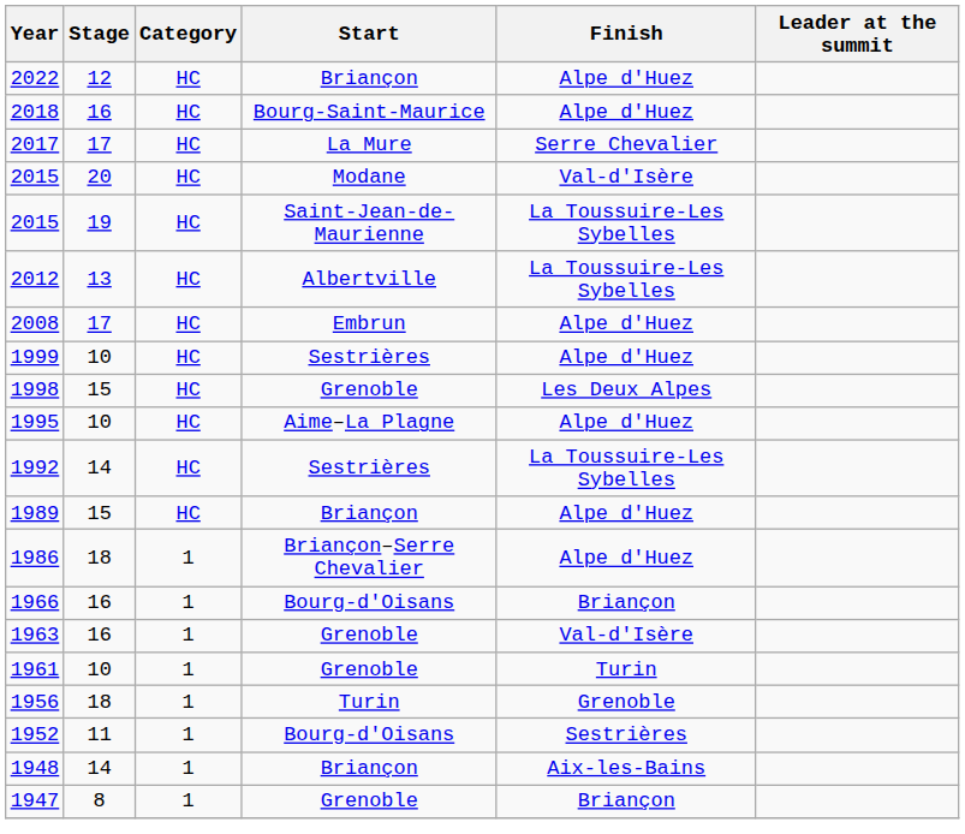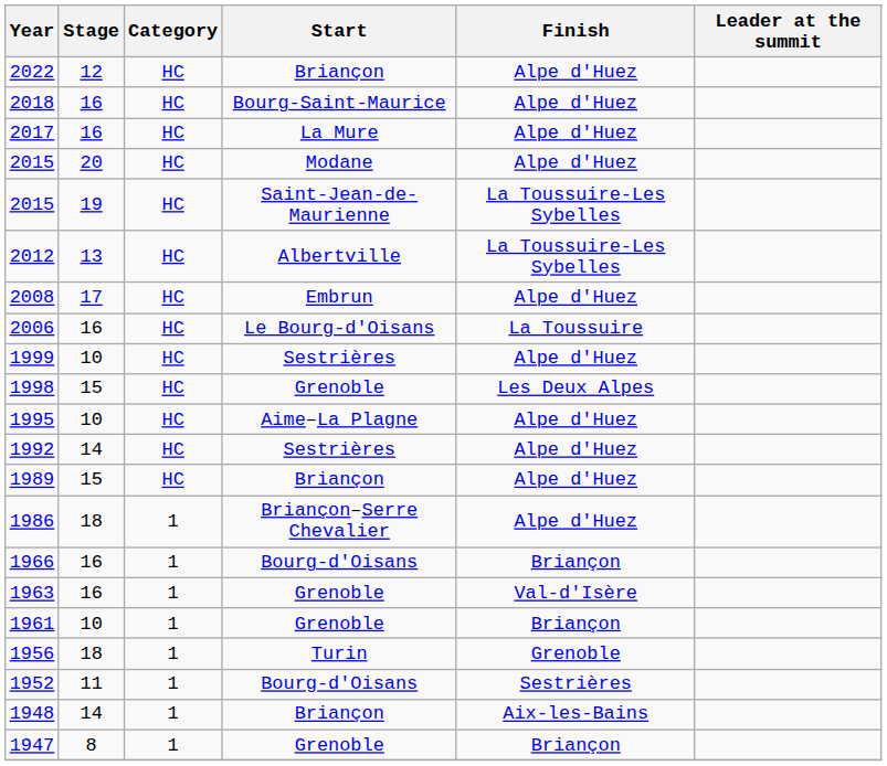2017 | Stage: 17 -> 16
2017 | Finish: Serre Chevalier -> Alpe d'Huez
2015 / Modane | Finish: Val-d'Isère -> Alpe d'Huez
+ row: 2006 | 16 | HC | Le Bourg-d'Oisans | La Toussuire
1992 | Finish: La Toussuire-Les Sybelles -> Alpe d'Huez
1961 | Finish: Turin -> Briançon
